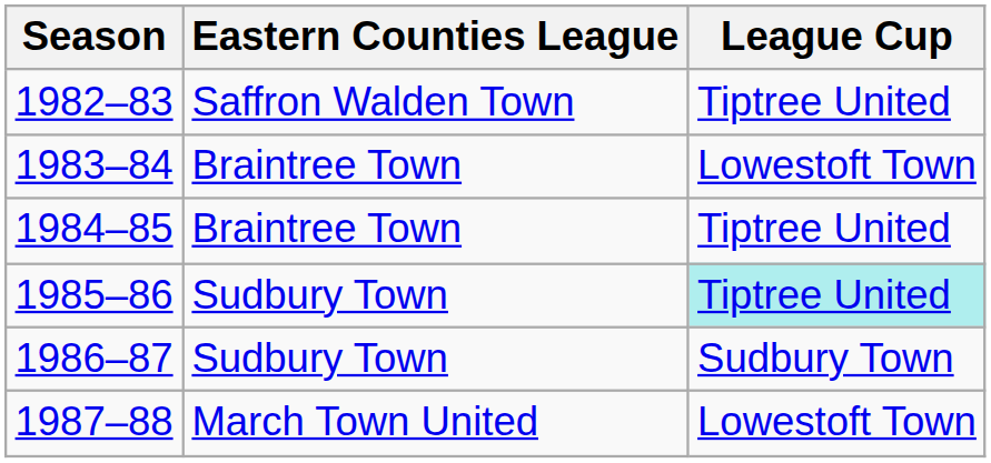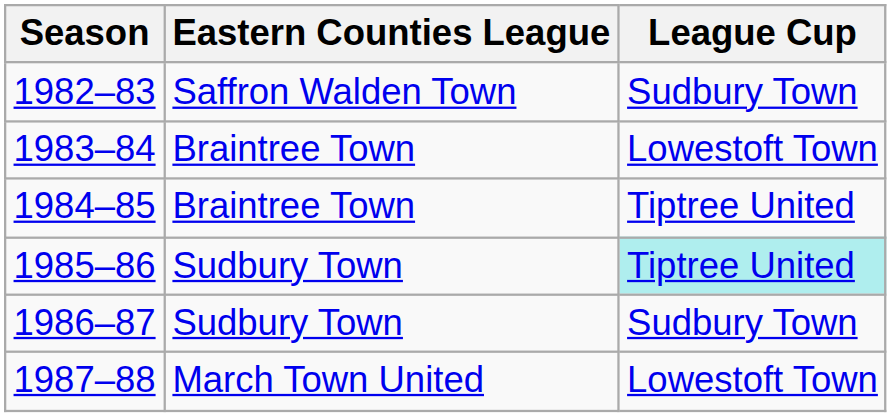1982–83 | League Cup: Tiptree United -> Sudbury Town
